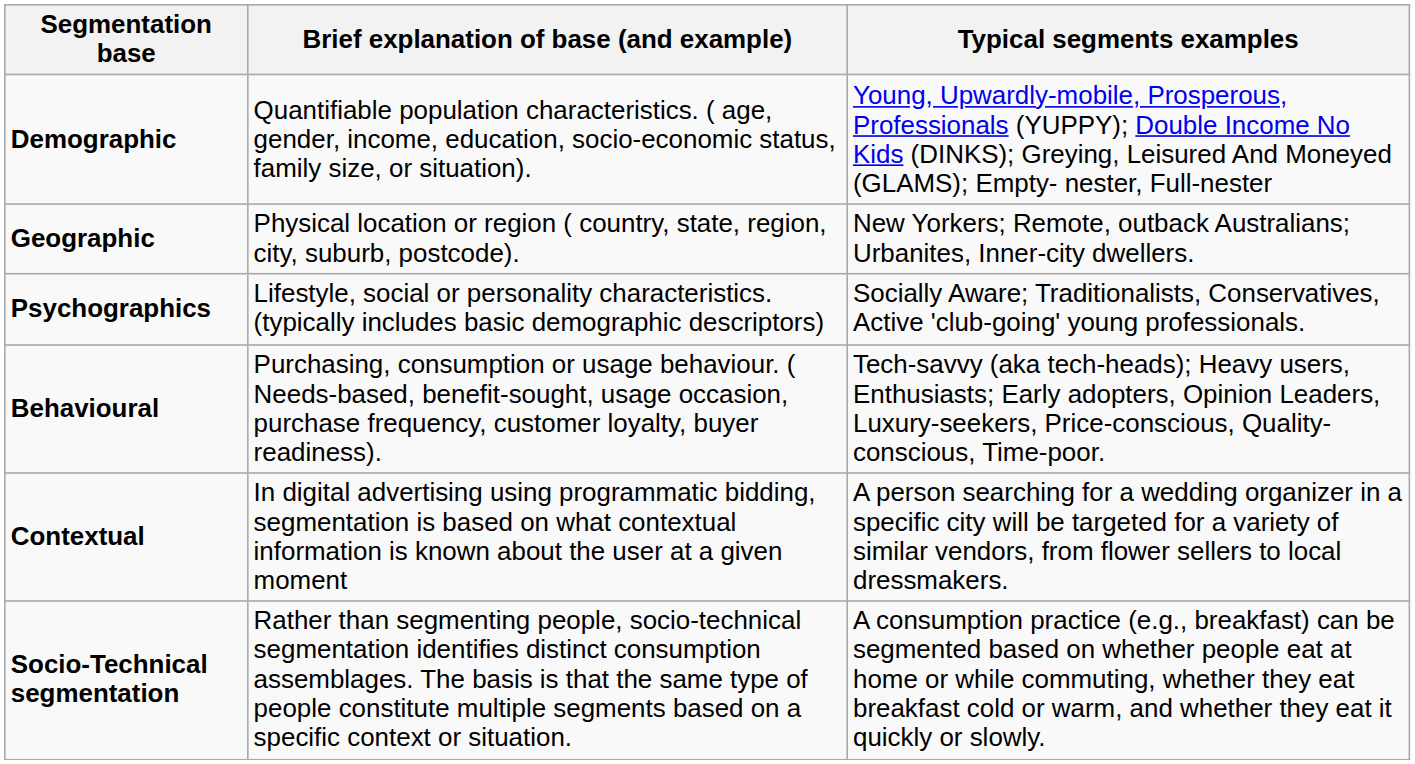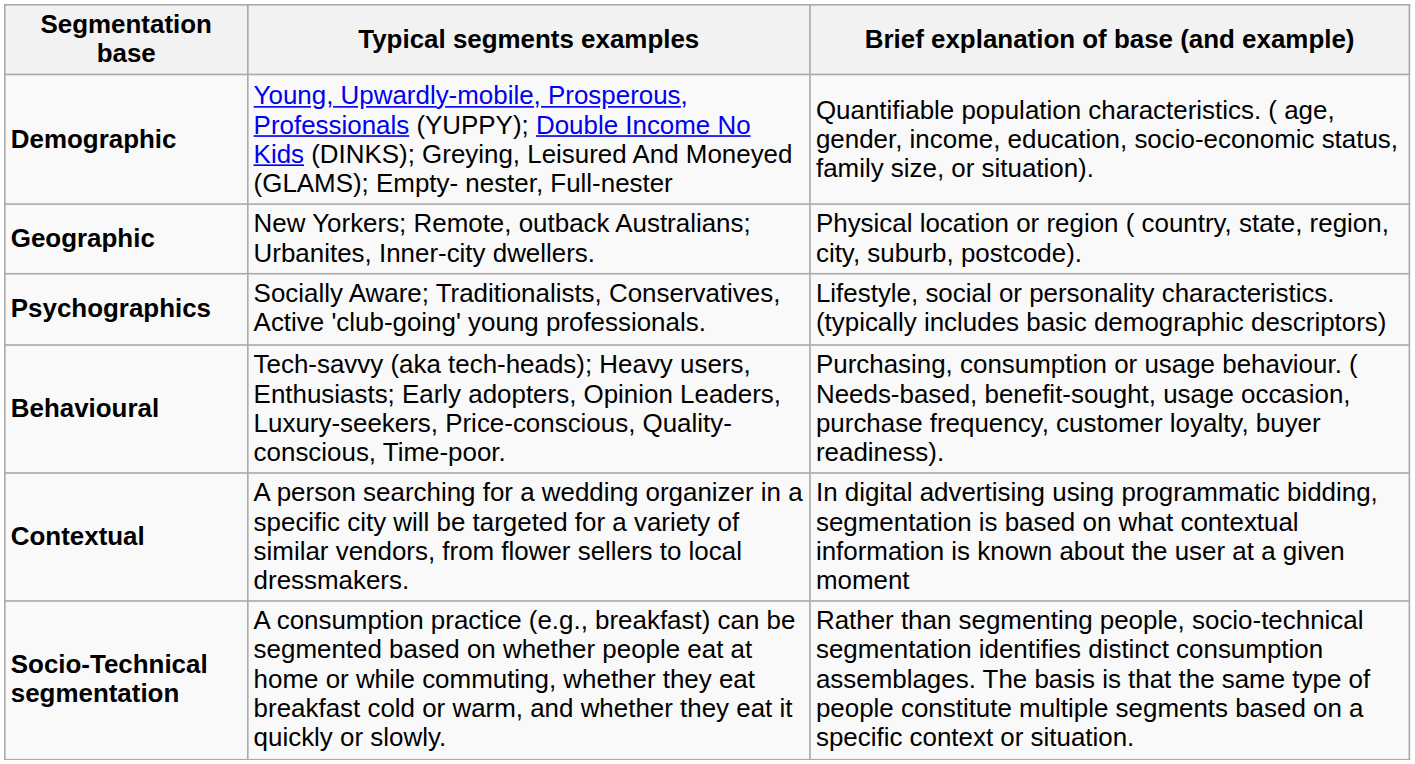columns swapped: Brief explanation of base (and example) <-> Typical segments examples
